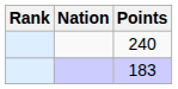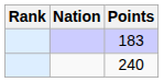rows swapped: 240 <-> 183
